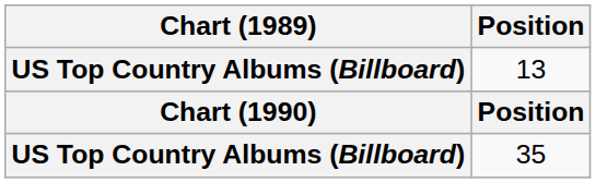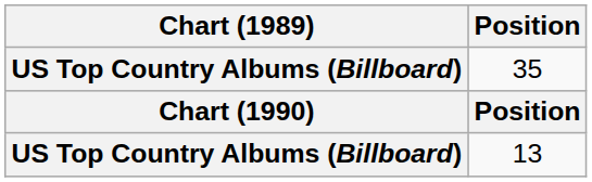rows swapped: 13 <-> 35
